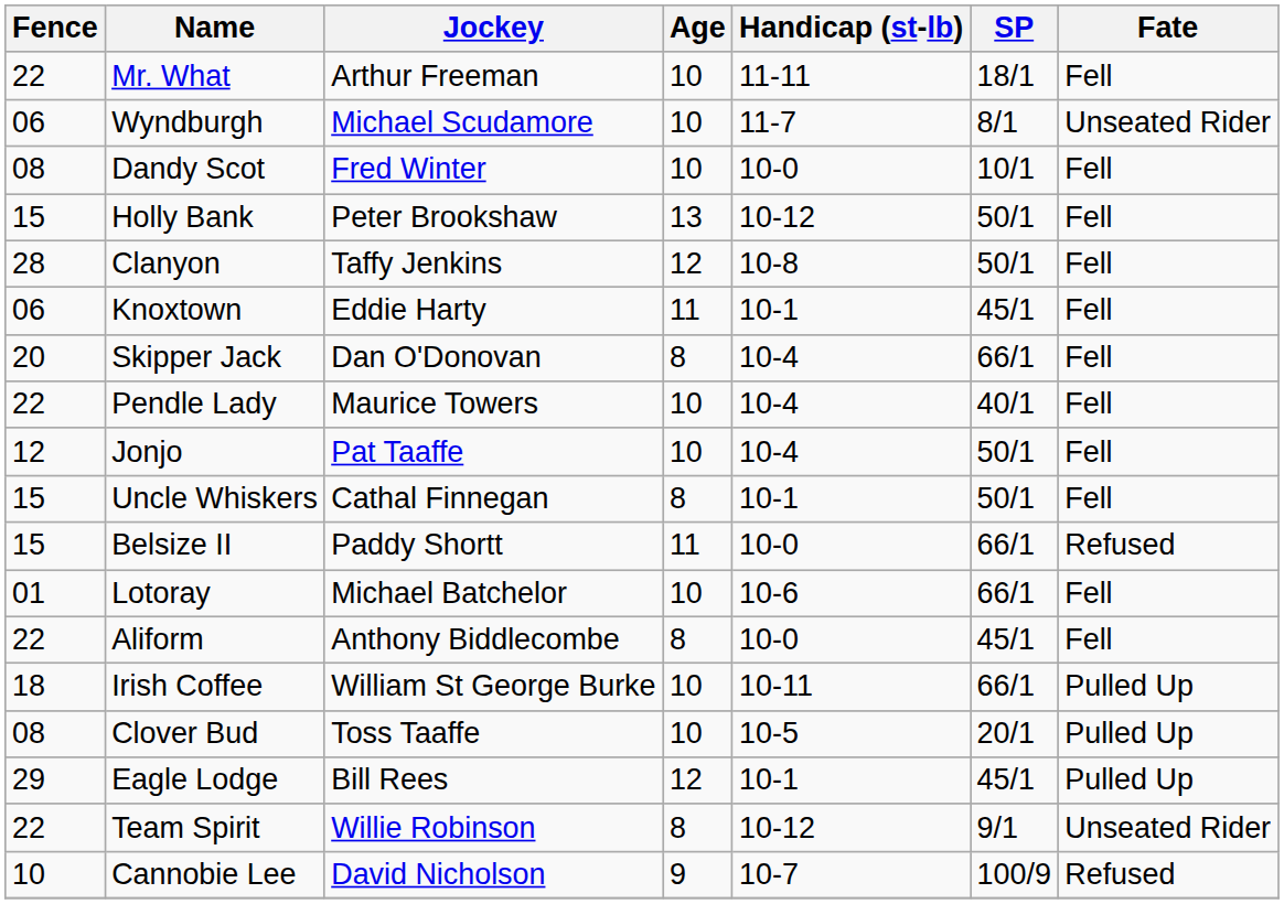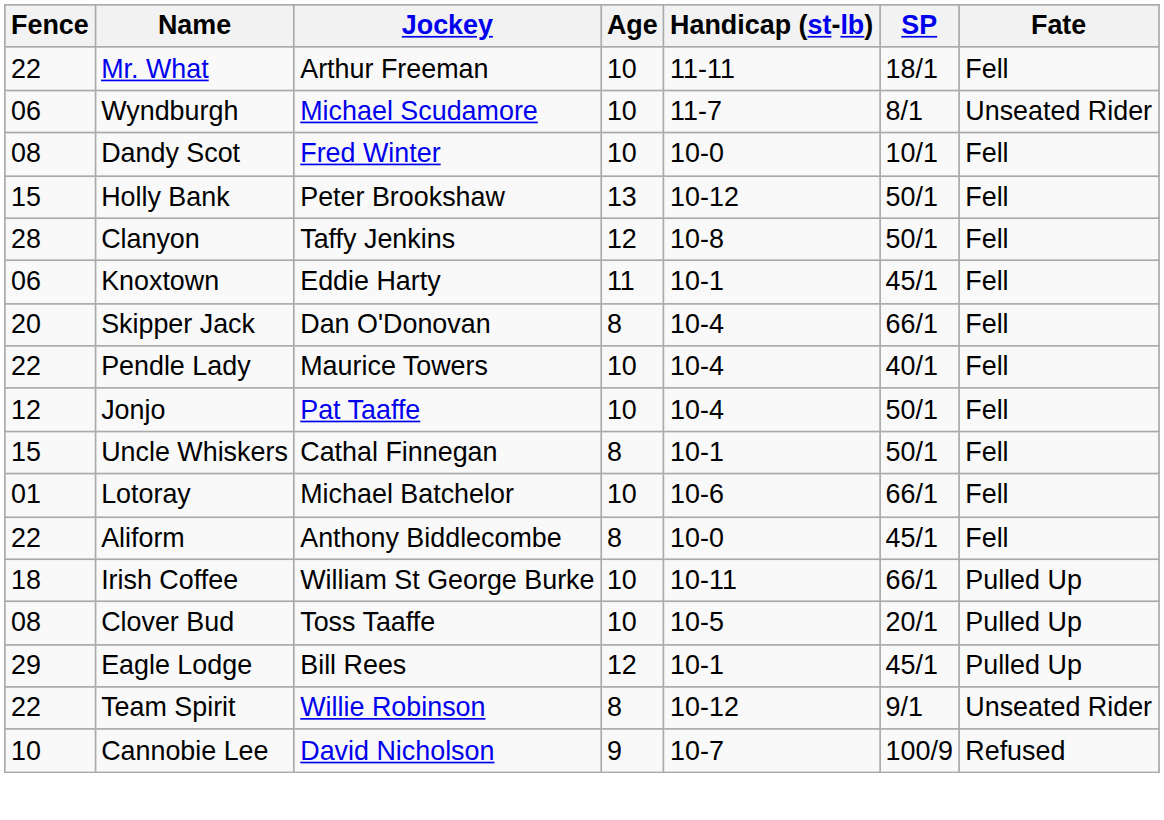- row: 15 | Belsize II | Paddy Shortt | 11 | 10-0 | 66/1 | Refused
